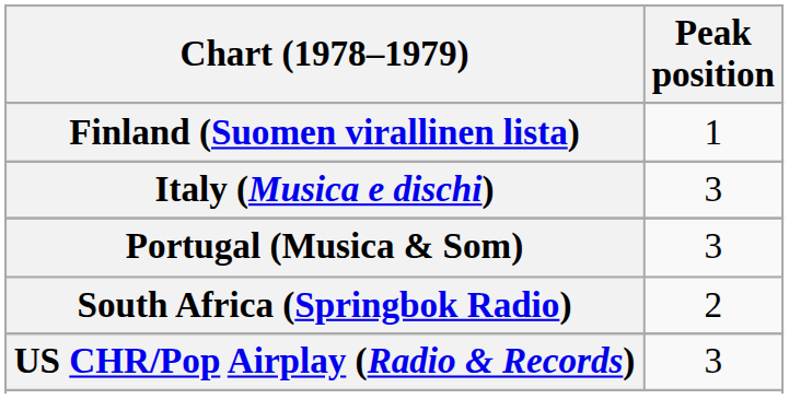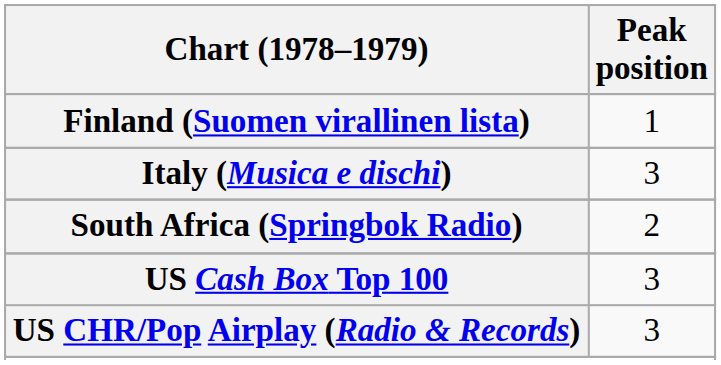- row: Portugal (Musica & Som) | 3
+ row: US Cash Box Top 100 | 3
